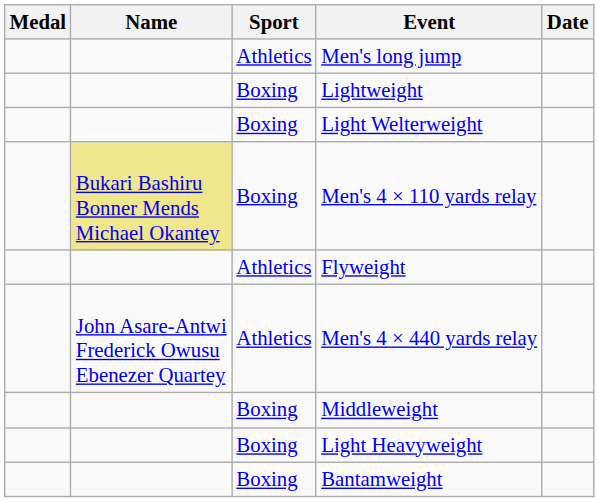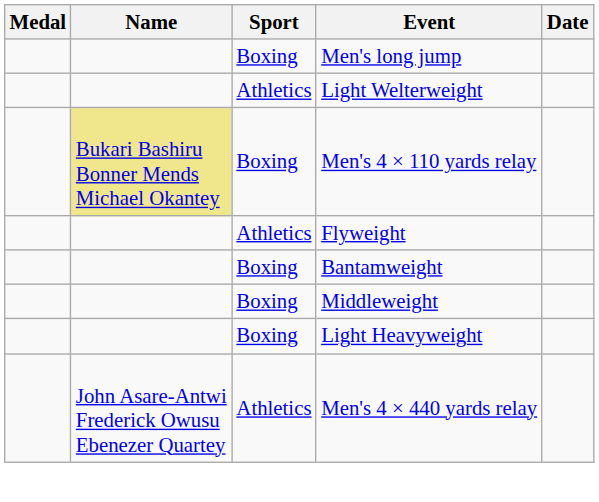Men's long jump | Sport: Athletics -> Boxing
- row: Boxing | Lightweight
Light Welterweight | Sport: Boxing -> Athletics
rows swapped: Bantamweight <-> Men's 4 × 440 yards relay
